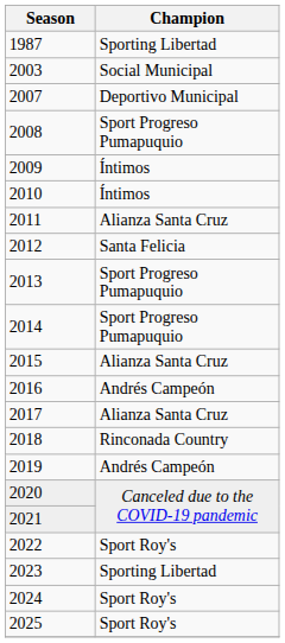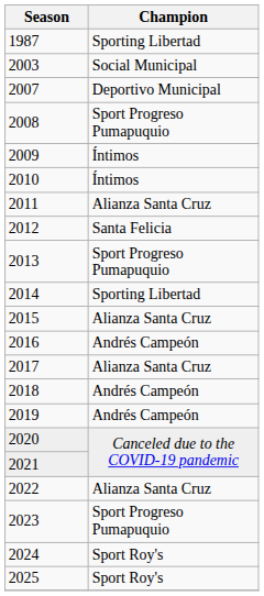2014 | Champion: Sport Progreso Pumapuquio -> Sporting Libertad
2018 | Champion: Rinconada Country -> Andrés Campeón
2022 | Champion: Sport Roy's -> Alianza Santa Cruz
2023 | Champion: Sporting Libertad -> Sport Progreso Pumapuquio
